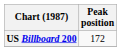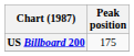US Billboard 200 | Peak position: 172 -> 175
